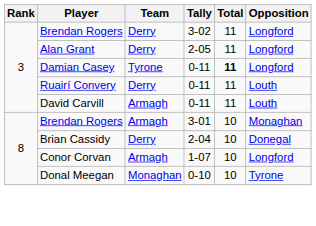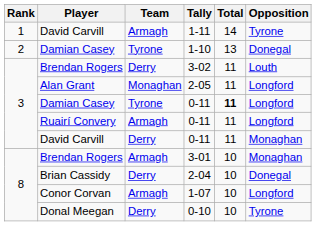+ row: 1 | David Carvill | Armagh | 1-11 | 14 | Tyrone
+ row: 2 | Damian Casey | Tyrone | 1-10 | 13 | Donegal
3-02 | Opposition: Longford -> Louth
2-05 | Team: Derry -> Monaghan
Ruairí Convery / 0-11 | Team: Derry -> Armagh
Ruairí Convery / 0-11 | Opposition: Louth -> Longford
David Carvill / 0-11 | Team: Armagh -> Derry
David Carvill / 0-11 | Opposition: Louth -> Monaghan
0-10 | Team: Monaghan -> Derry
